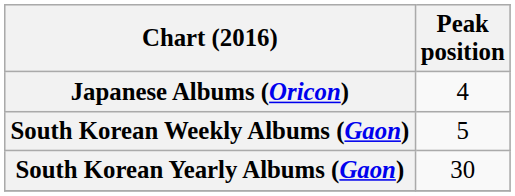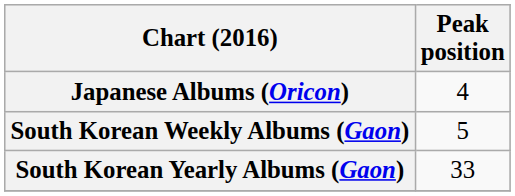South Korean Yearly Albums (Gaon) | Peak position: 30 -> 33
